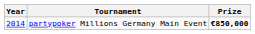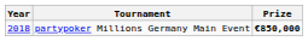partypoker Millions Germany Main Event | Year: 2014 -> 2018
